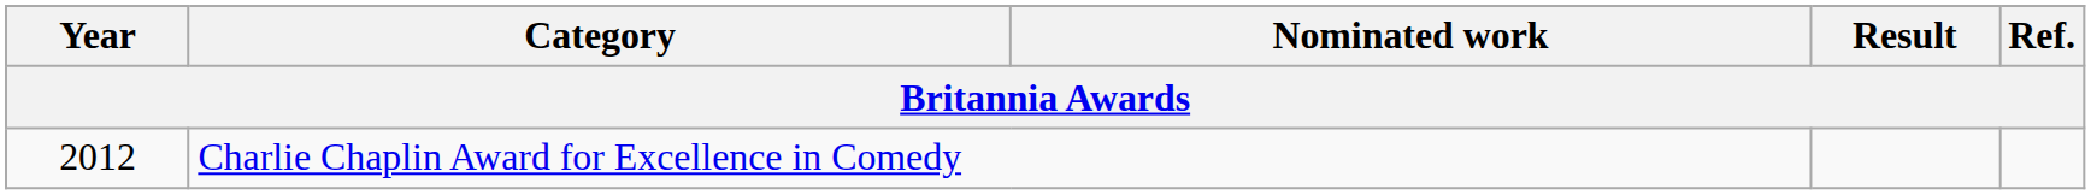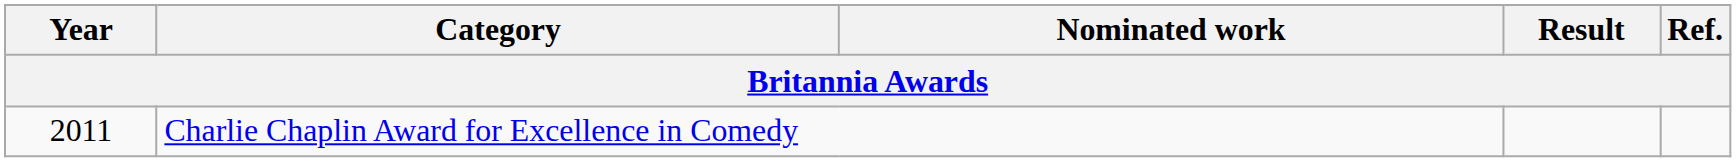Charlie Chaplin Award for Excellence in Comedy | Year: 2012 -> 2011
